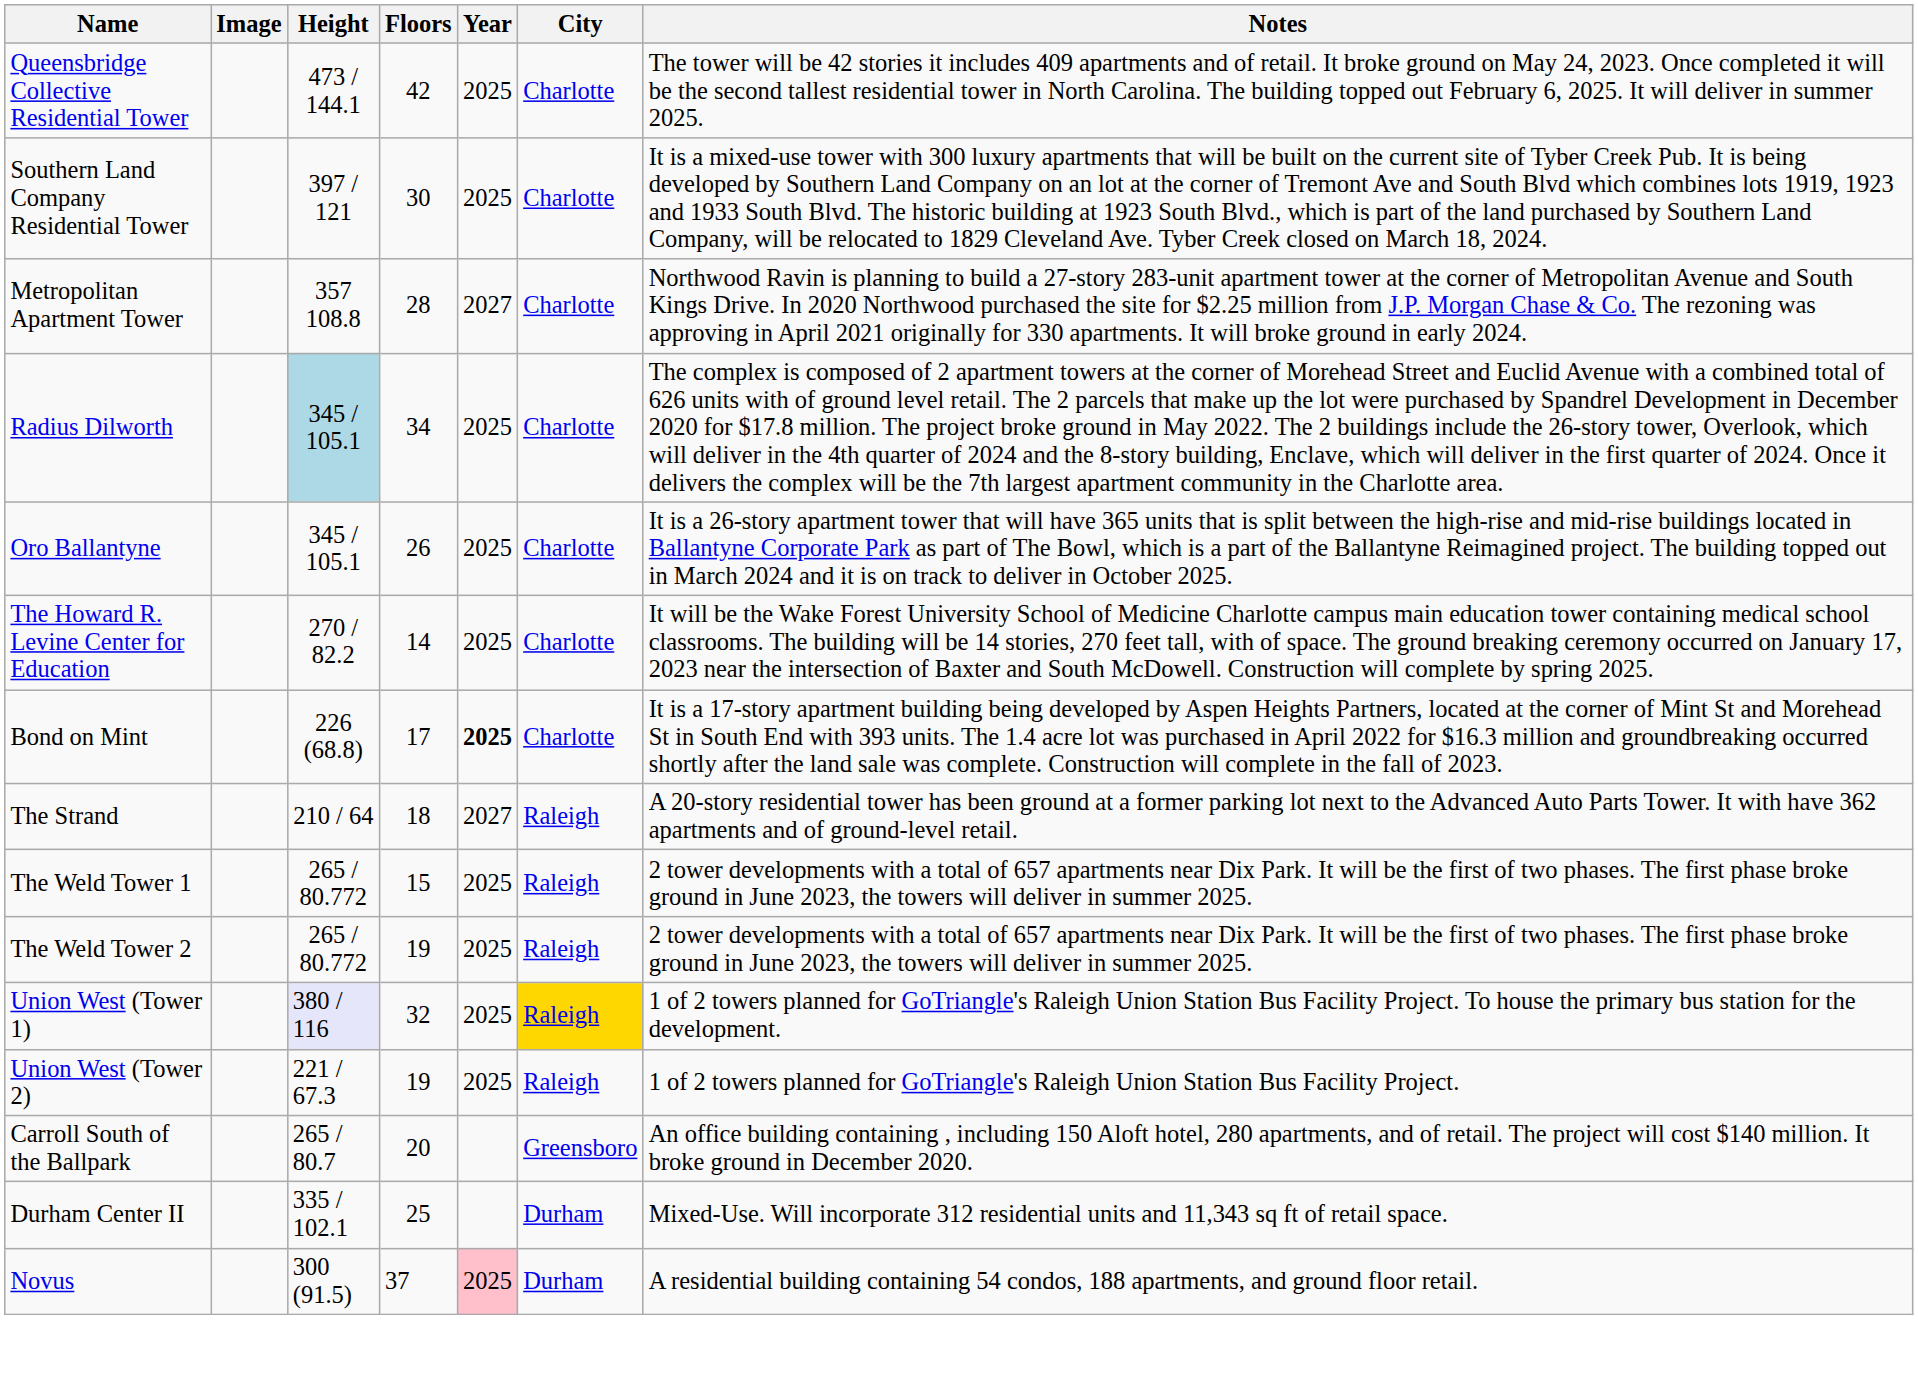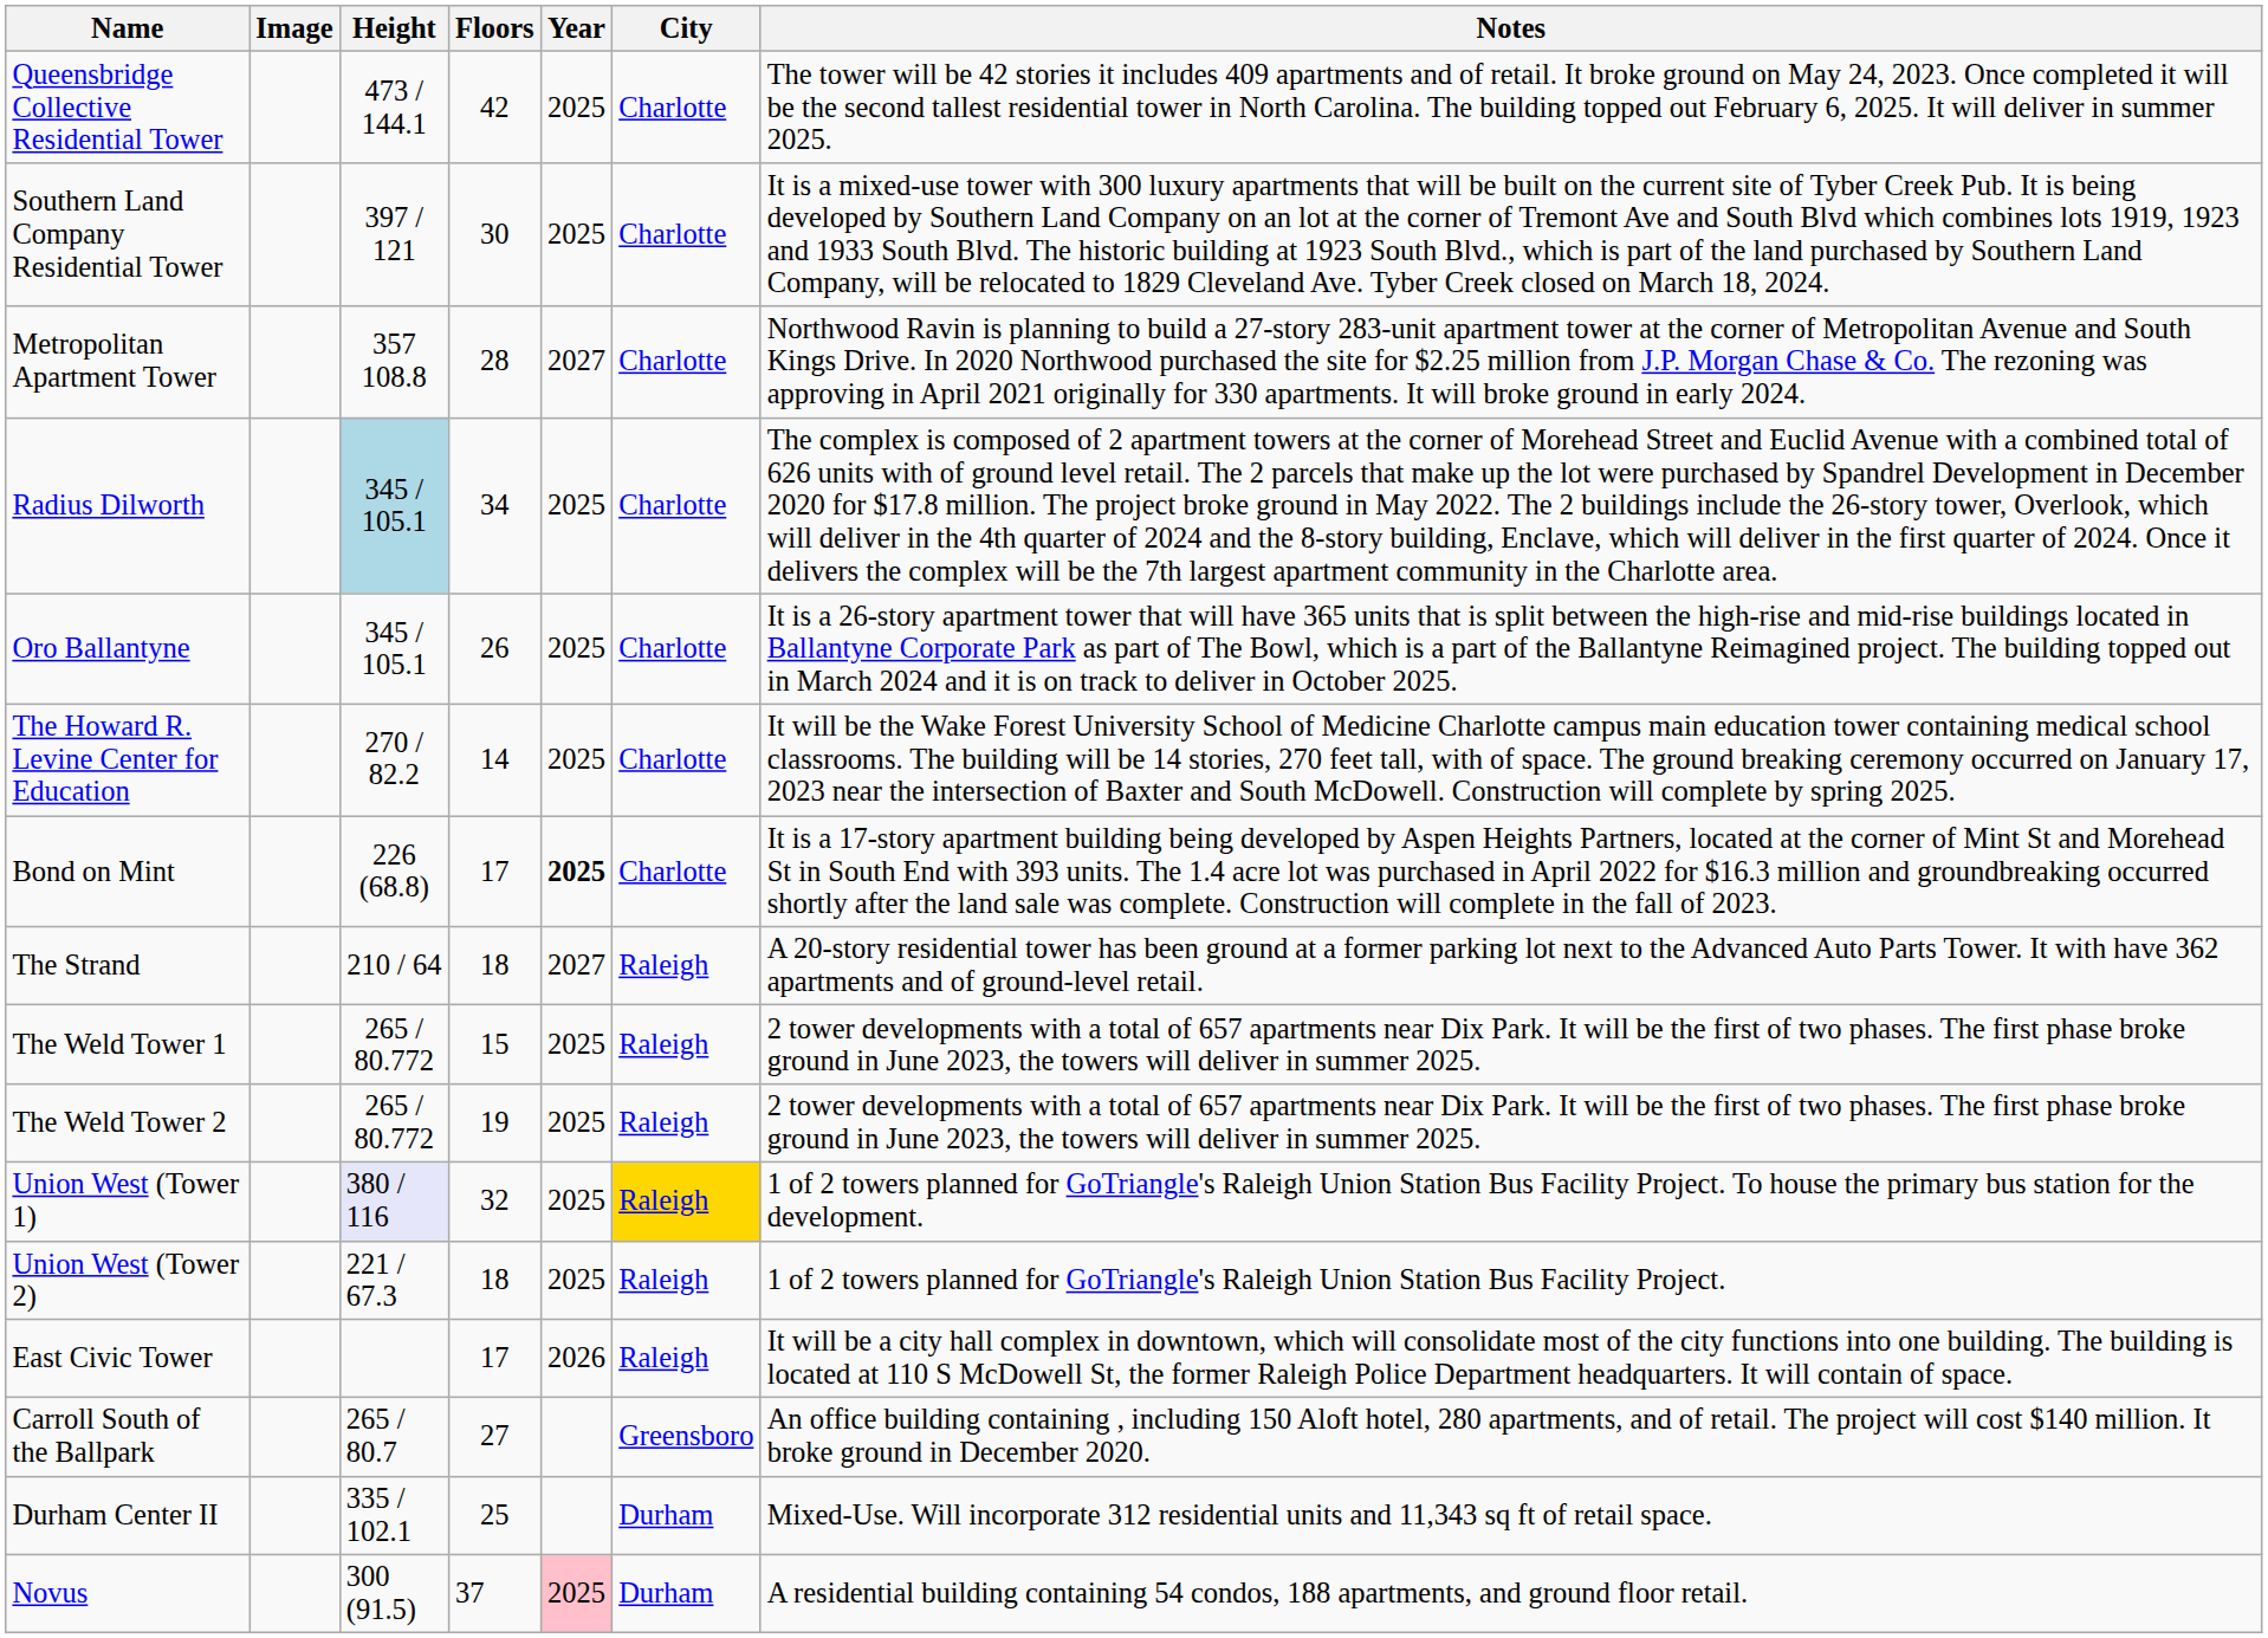Union West (Tower 2) | Floors: 19 -> 18
+ row: East Civic Tower | 17 | 2026 | Raleigh | It will be a city hall complex in downtown, which will consolidate most of the city functions into one building. The building is located at 110 S McDowell St, the former Raleigh Police Department headquarters. It will contain of space.
Carroll South of the Ballpark | Floors: 20 -> 27
